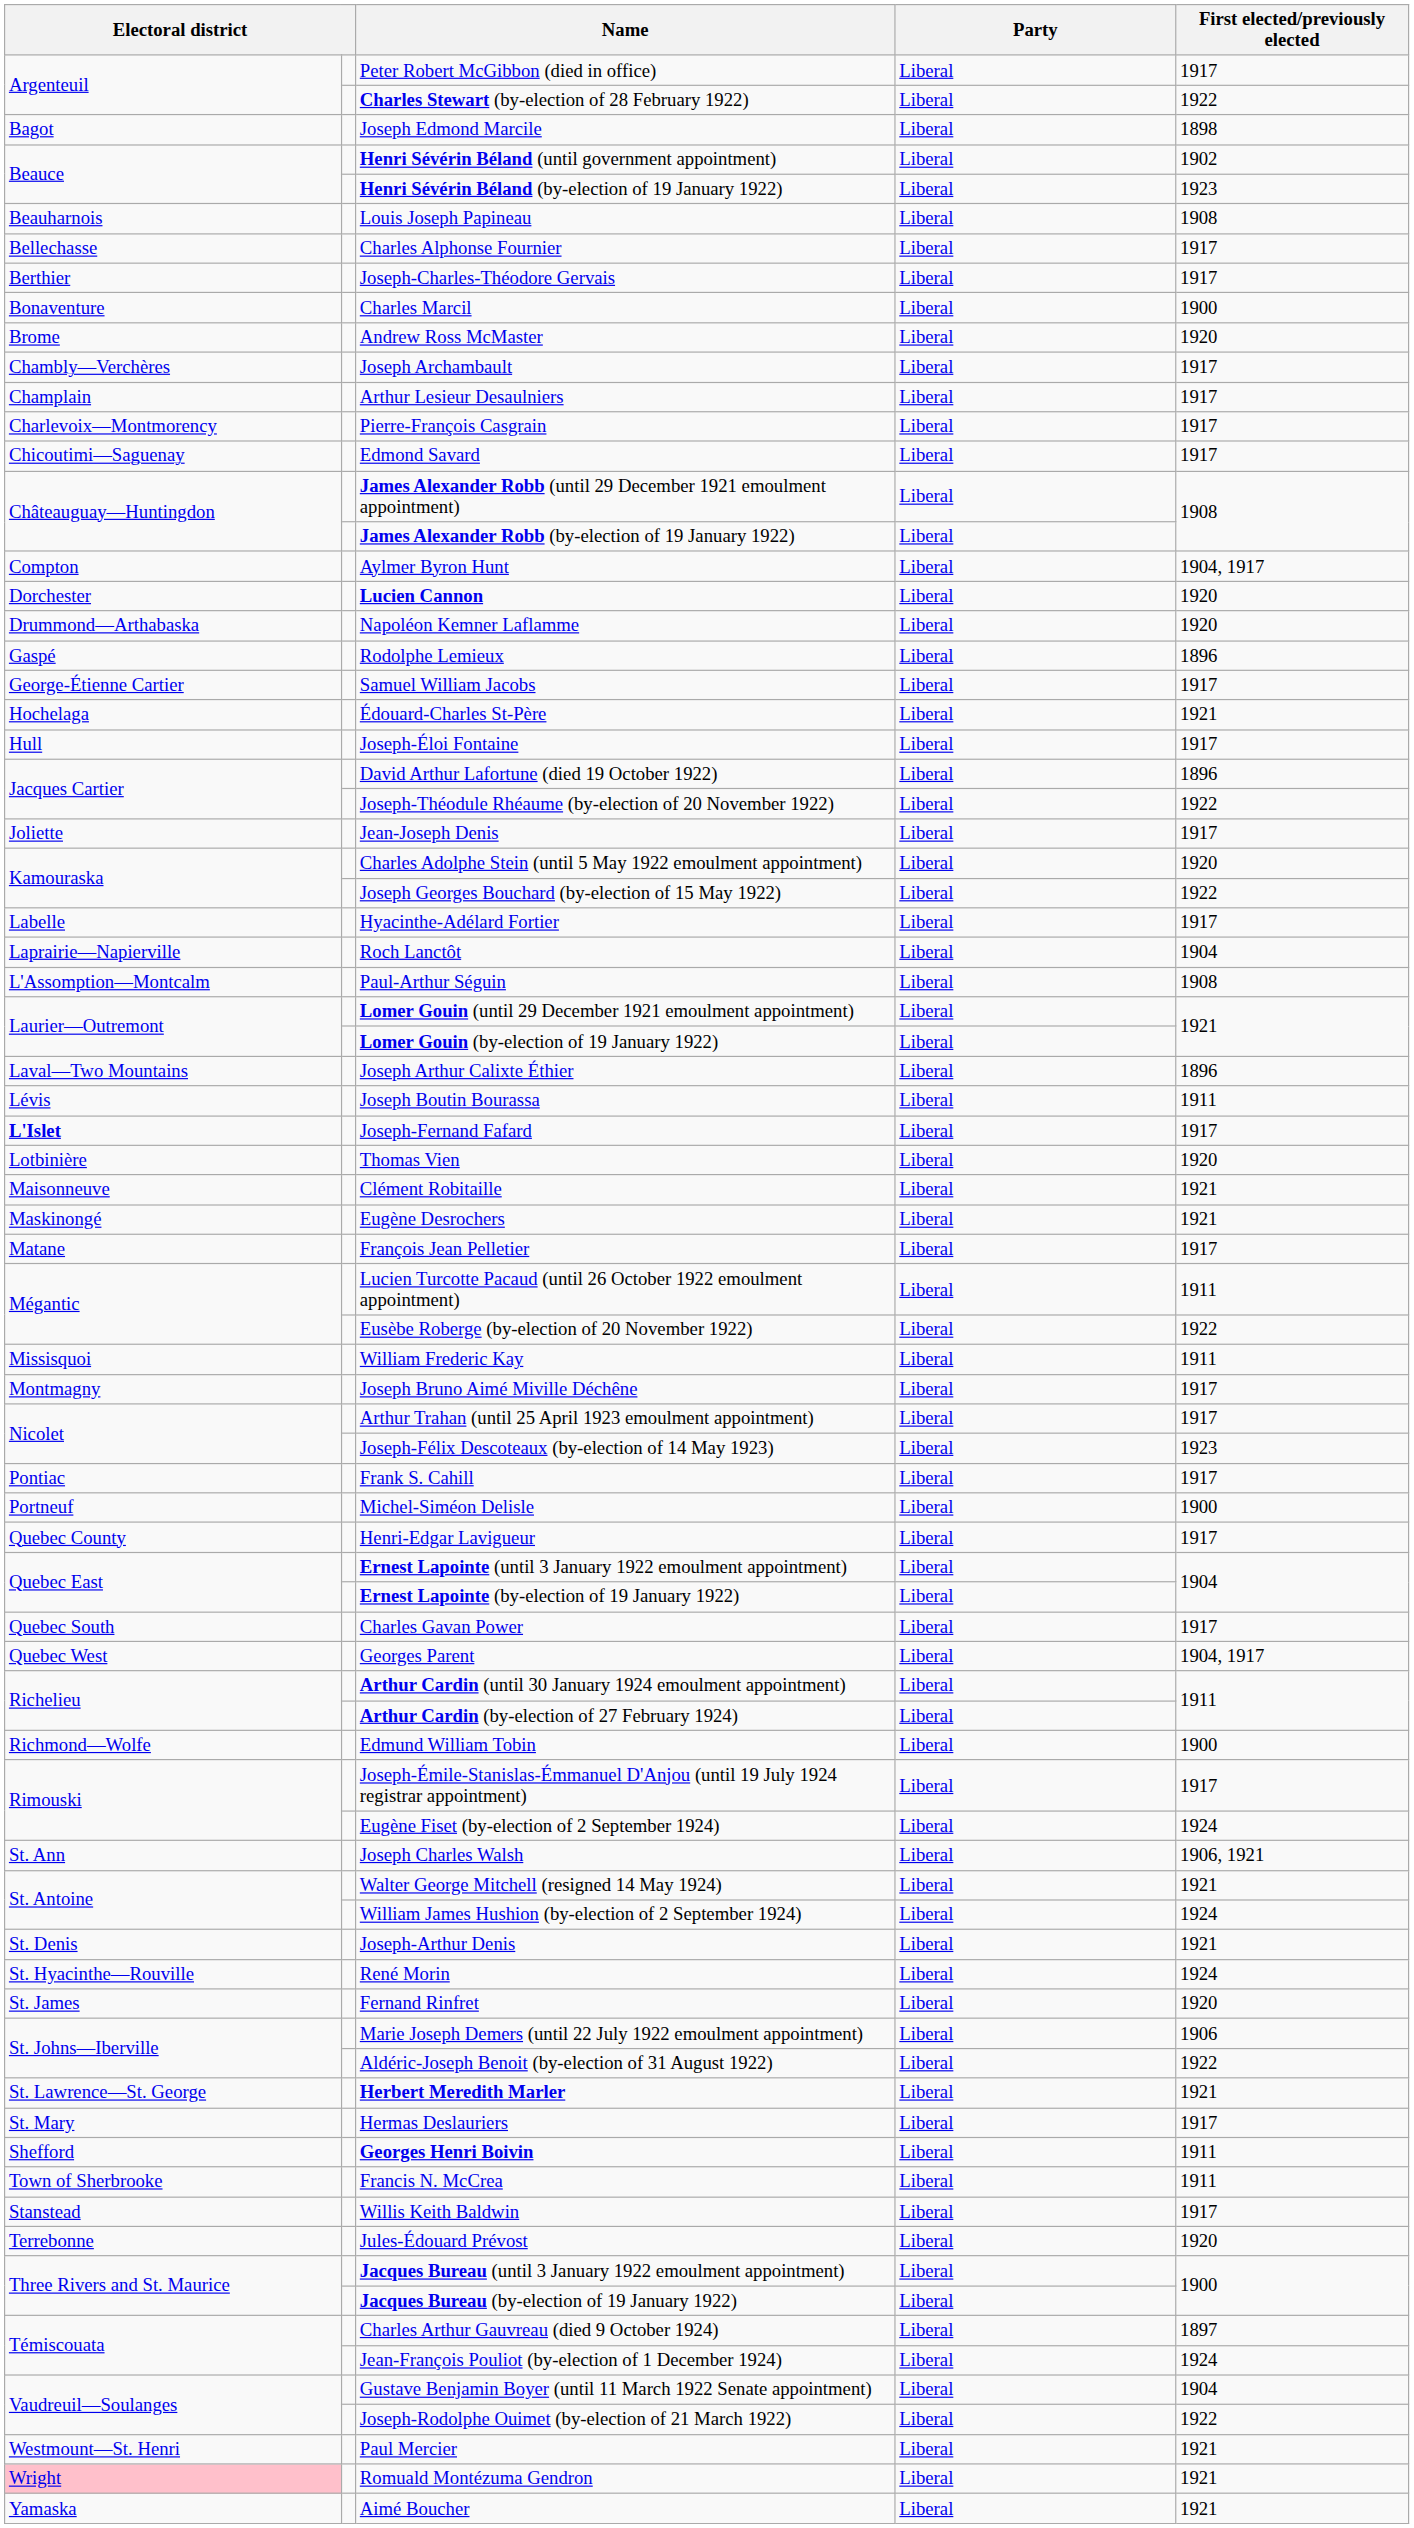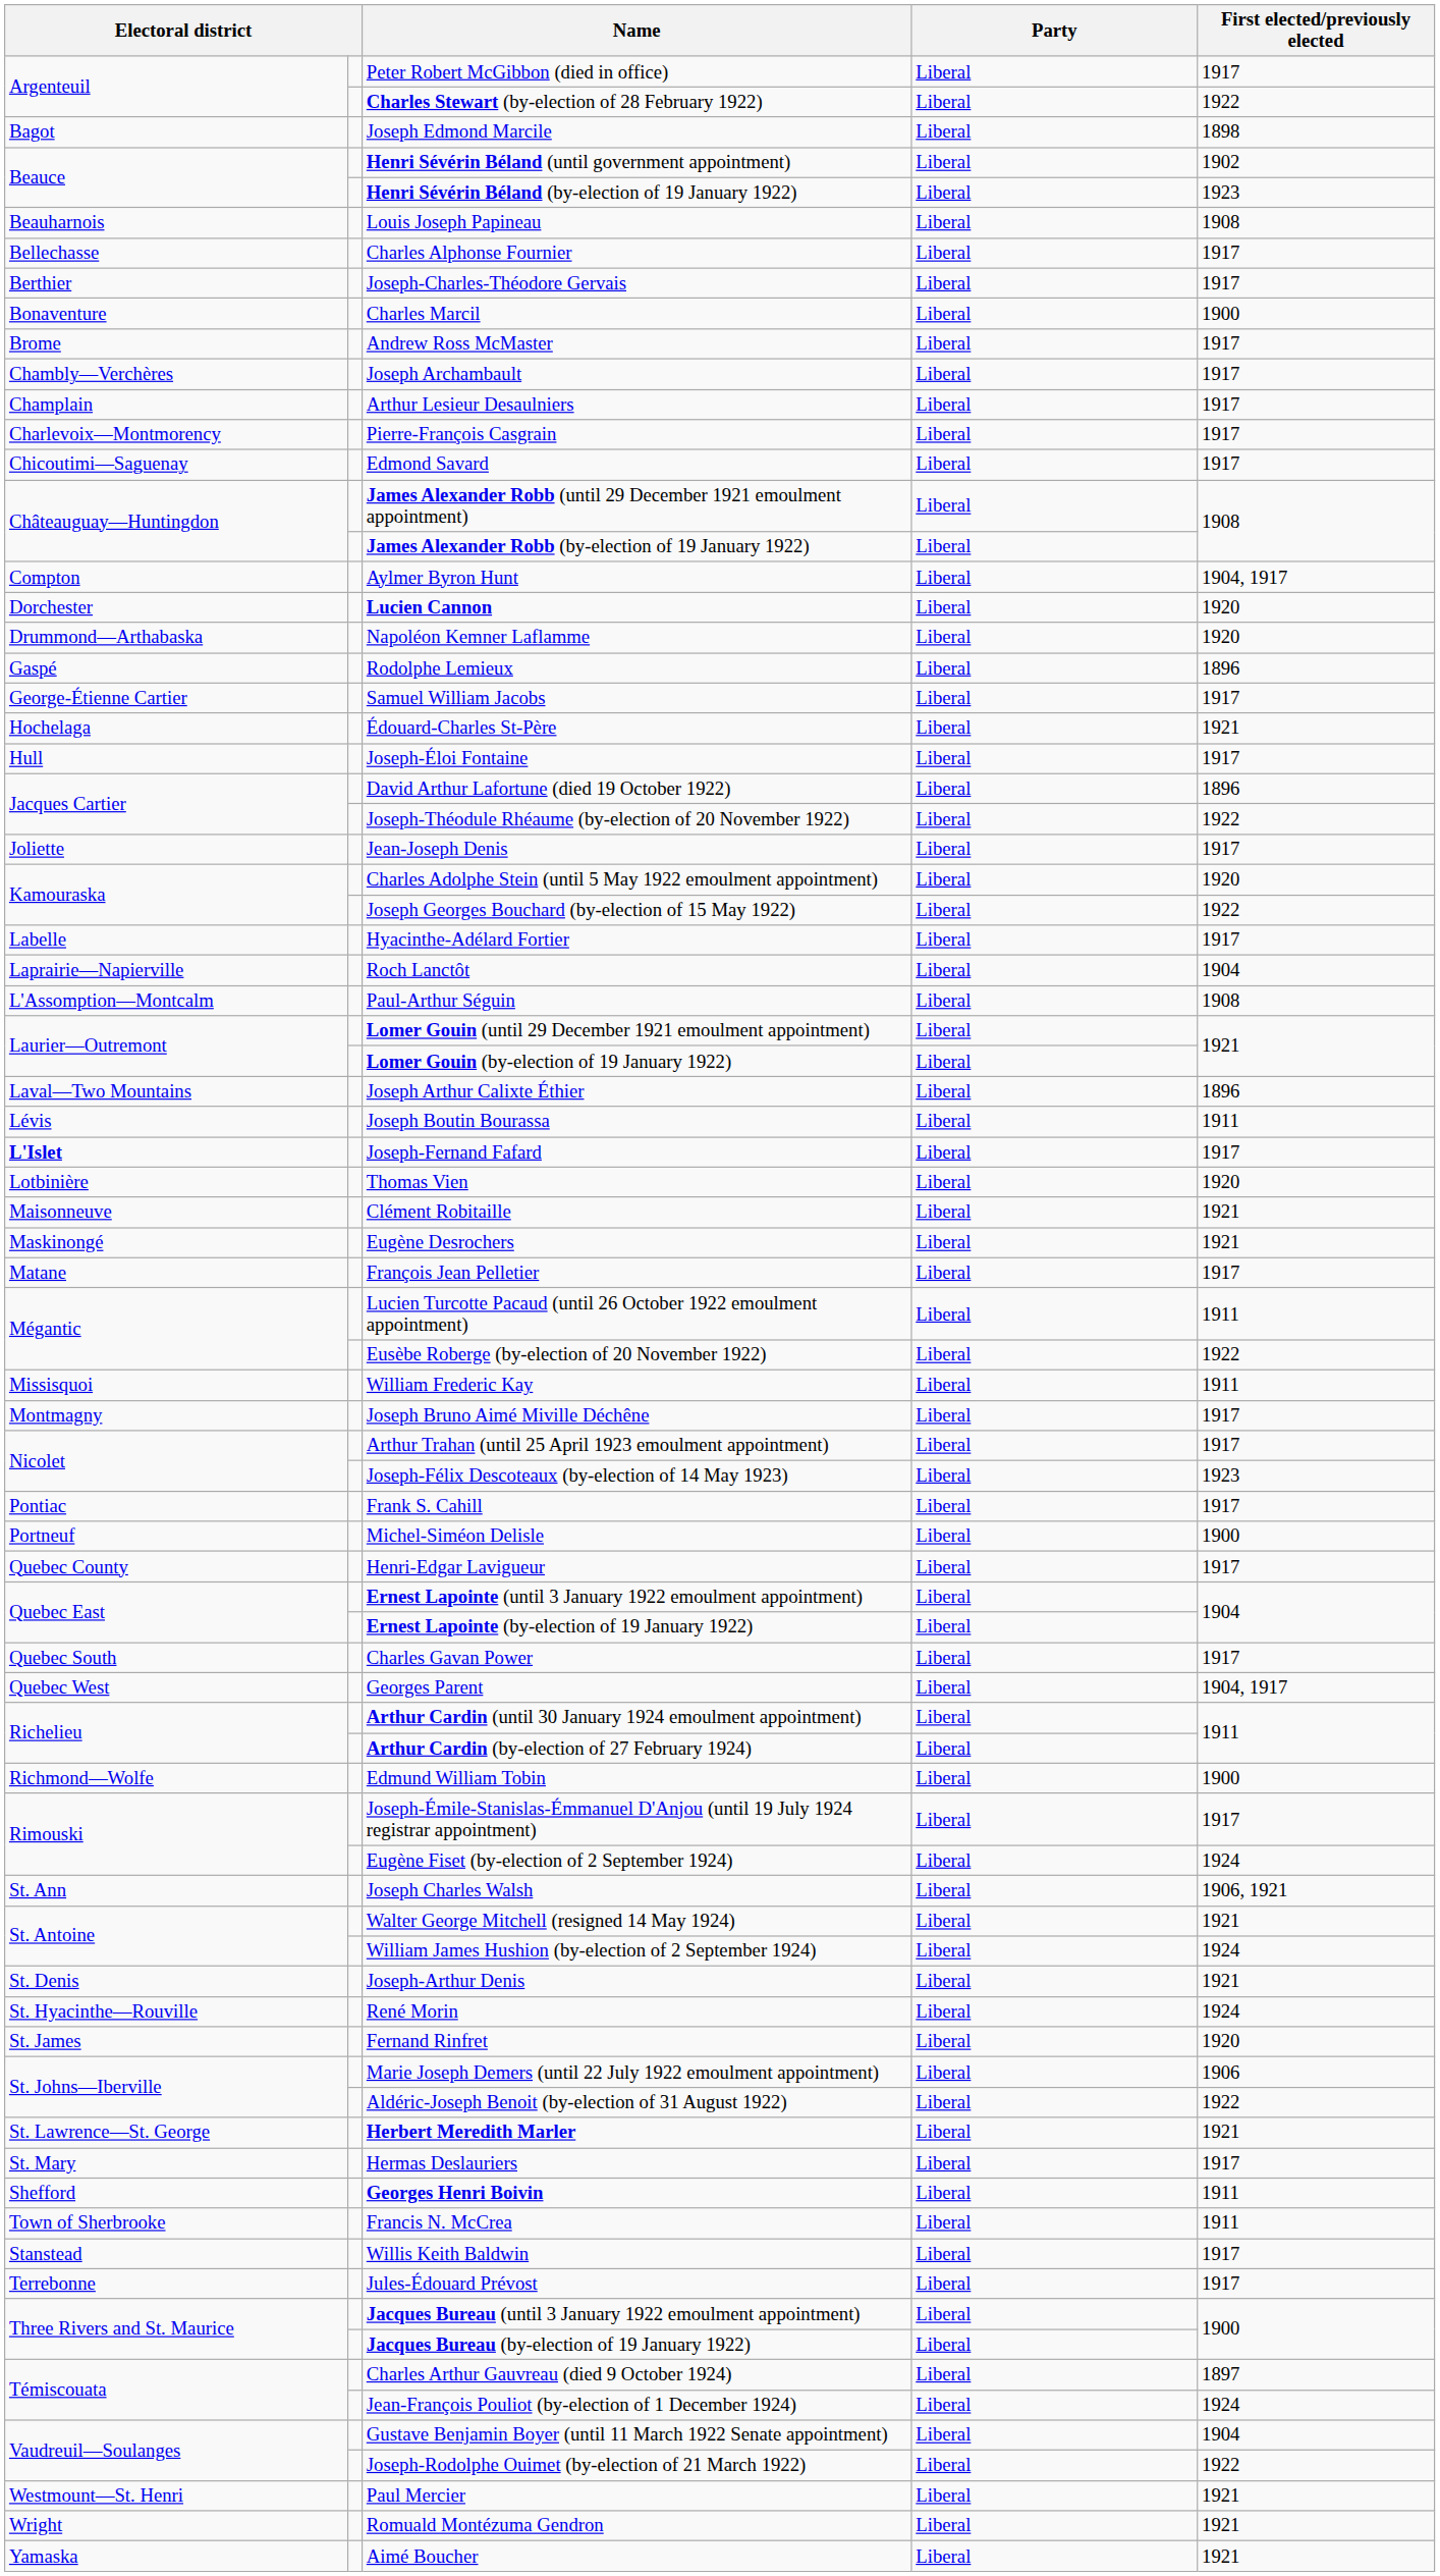Andrew Ross McMaster | First elected/previously elected: 1920 -> 1917
Jules-Édouard Prévost | First elected/previously elected: 1920 -> 1917
Romuald Montézuma Gendron | column 1: pink background -> no background
